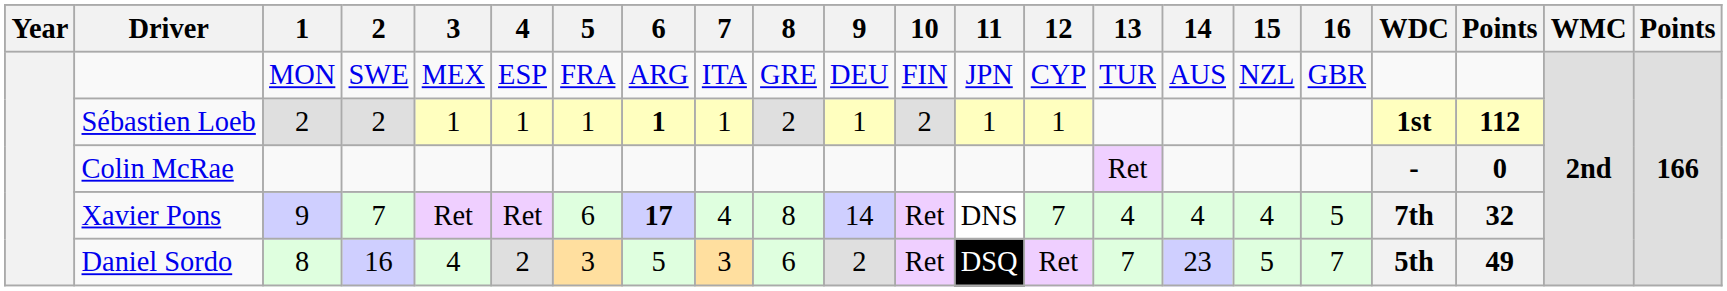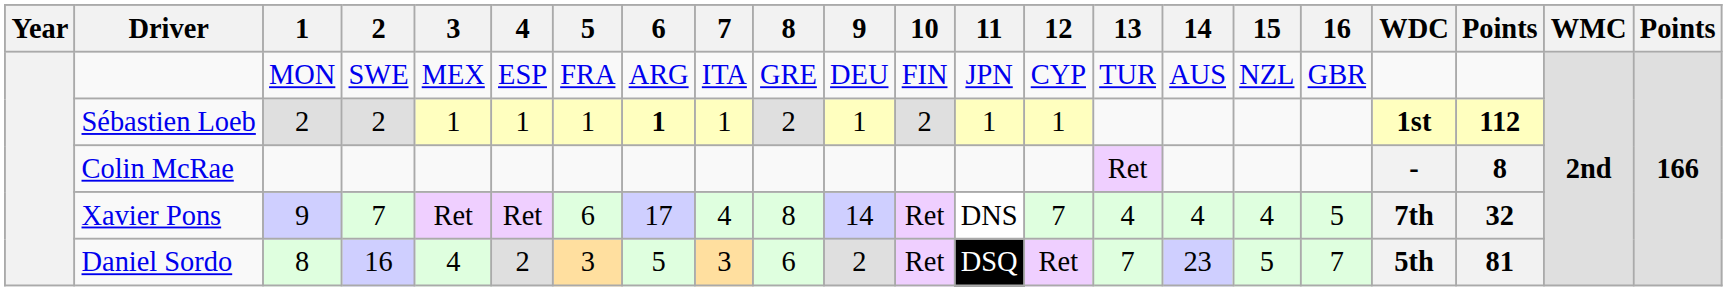Colin McRae | column 20: 0 -> 8
Xavier Pons | 6: bold -> normal
Daniel Sordo | column 20: 49 -> 81
